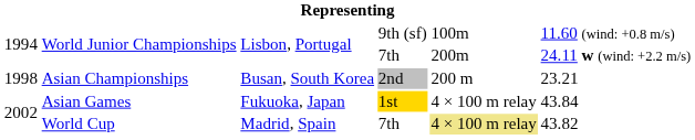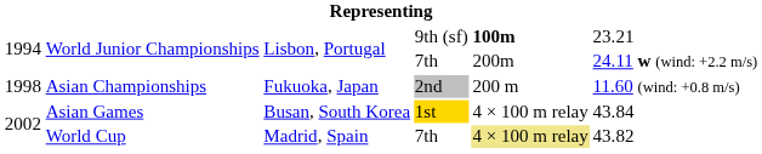World Junior Championships / 9th (sf) | column 5: normal -> bold
World Junior Championships / 9th (sf) | column 6: 11.60 (wind: +0.8 m/s) -> 23.21
Asian Championships | column 3: Busan, South Korea -> Fukuoka, Japan
Asian Championships | column 6: 23.21 -> 11.60 (wind: +0.8 m/s)
Asian Games | column 3: Fukuoka, Japan -> Busan, South Korea
